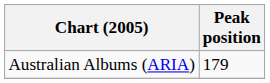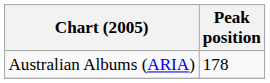Australian Albums (ARIA) | Peak position: 179 -> 178
